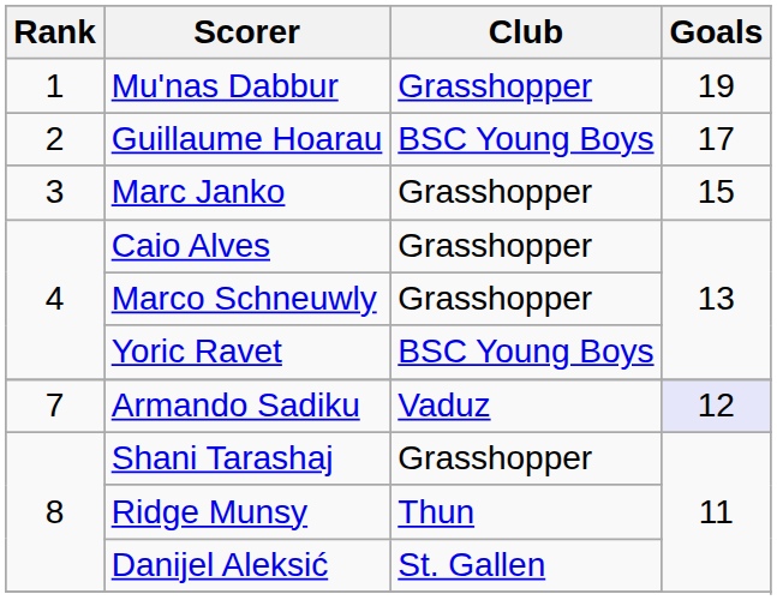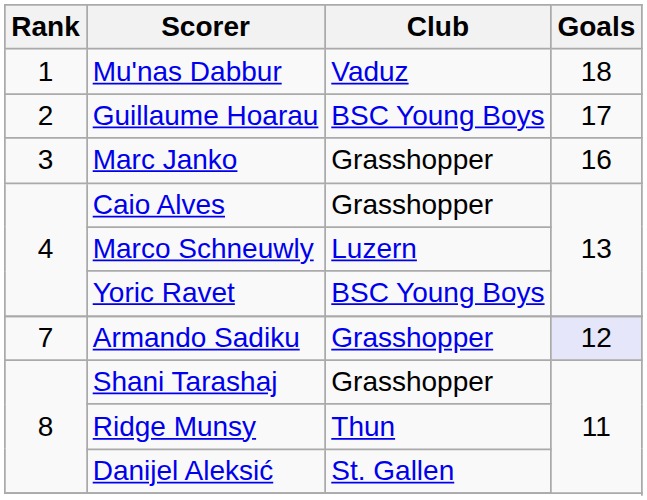Mu'nas Dabbur | Club: Grasshopper -> Vaduz
Mu'nas Dabbur | Goals: 19 -> 18
Marc Janko | Goals: 15 -> 16
Marco Schneuwly | Club: Grasshopper -> Luzern
Armando Sadiku | Club: Vaduz -> Grasshopper
